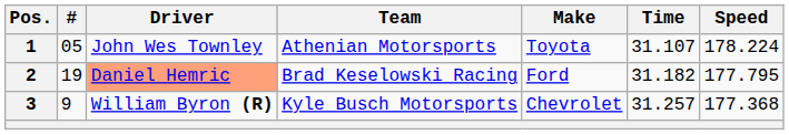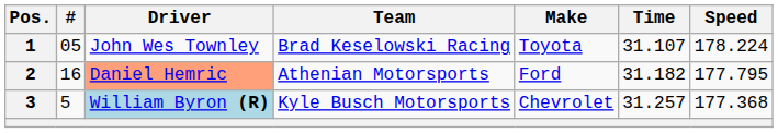1 | Team: Athenian Motorsports -> Brad Keselowski Racing
2 | #: 19 -> 16
2 | Team: Brad Keselowski Racing -> Athenian Motorsports
3 | #: 9 -> 5
3 | Driver: no background -> lightblue background
